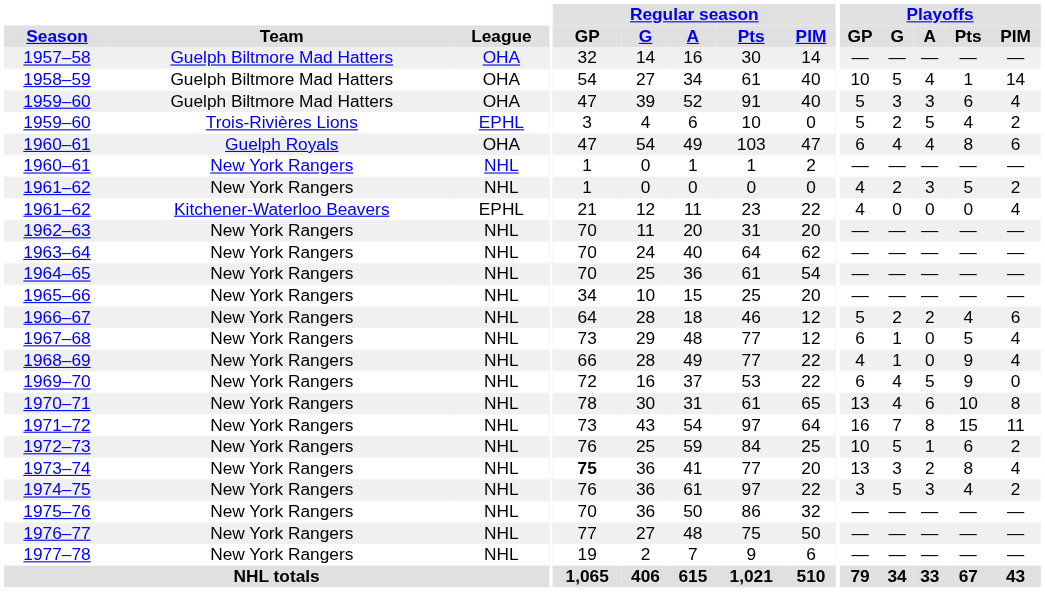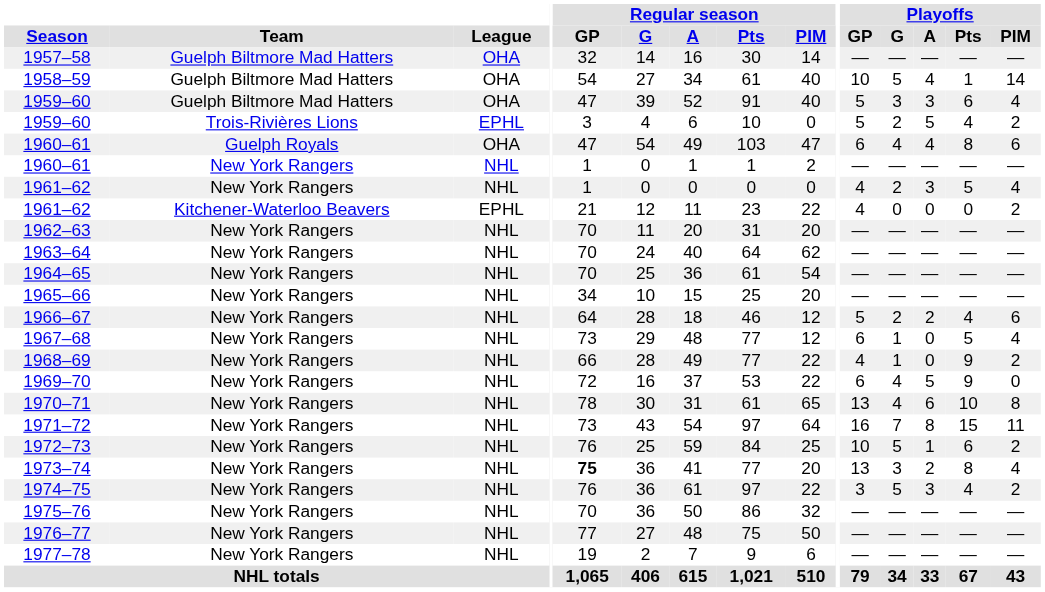1961–62 / New York Rangers | Playoffs / PIM: 2 -> 4
1961–62 / Kitchener-Waterloo Beavers | Playoffs / PIM: 4 -> 2
1968–69 | Playoffs / PIM: 4 -> 2
